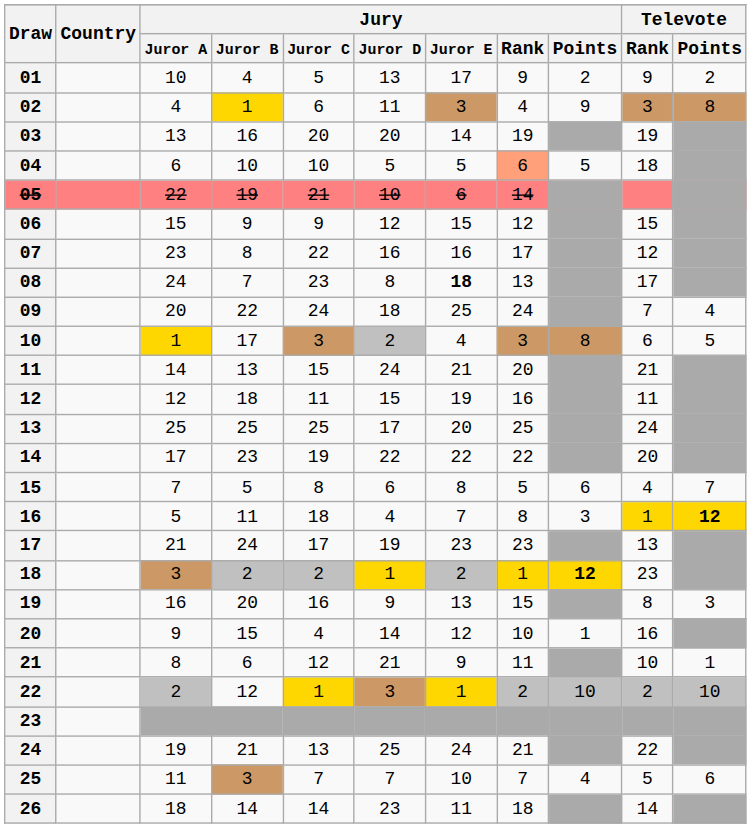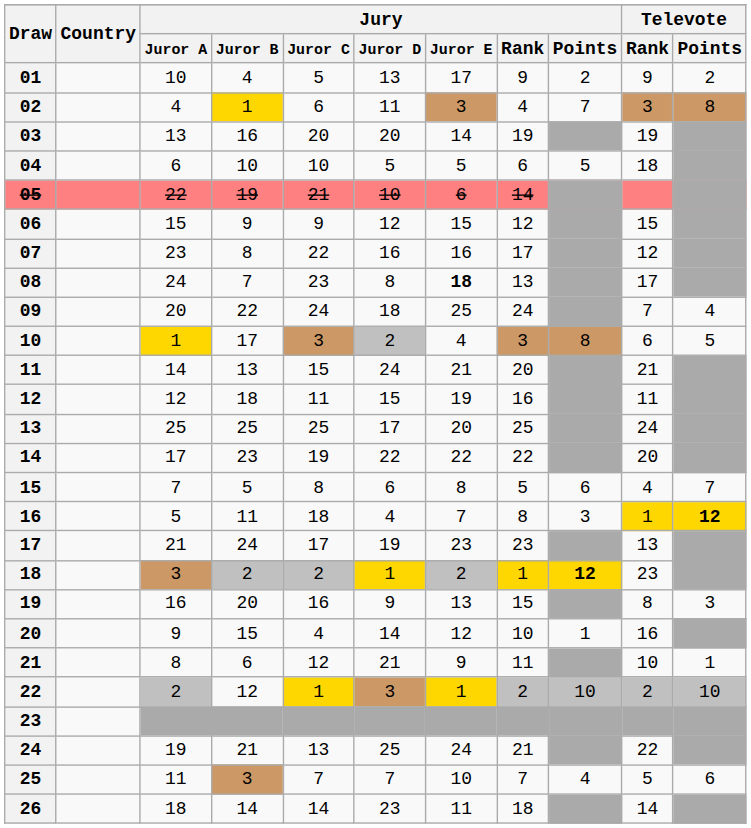02 | Jury / Points: 9 -> 7
04 | Jury / Rank: lightsalmon background -> no background
